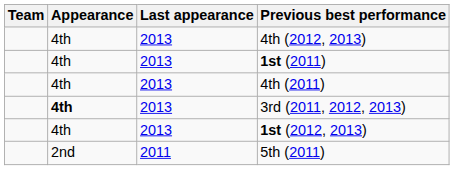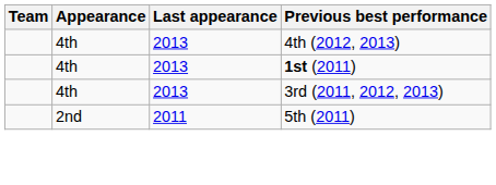- row: 4th | 2013 | 4th (2011)
3rd (2011, 2012, 2013) | Appearance: bold -> normal
- row: 4th | 2013 | 1st (2012, 2013)
